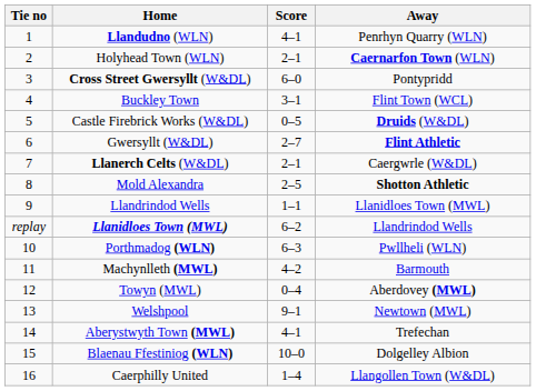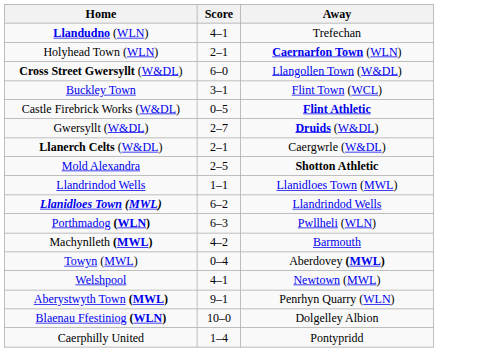- column: Tie no | 1 | 2 | 3 | 4 | 5 | 6 | 7 | 8 | 9 | replay | 10 | 11 | 12 | 13 | 14 | 15 | 16
Llandudno (WLN) | Away: Penrhyn Quarry (WLN) -> Trefechan
Cross Street Gwersyllt (W&DL) | Away: Pontypridd -> Llangollen Town (W&DL)
Castle Firebrick Works (W&DL) | Away: Druids (W&DL) -> Flint Athletic
Gwersyllt (W&DL) | Away: Flint Athletic -> Druids (W&DL)
Welshpool | Score: 9–1 -> 4–1
Aberystwyth Town (MWL) | Score: 4–1 -> 9–1
Aberystwyth Town (MWL) | Away: Trefechan -> Penrhyn Quarry (WLN)
Caerphilly United | Away: Llangollen Town (W&DL) -> Pontypridd
